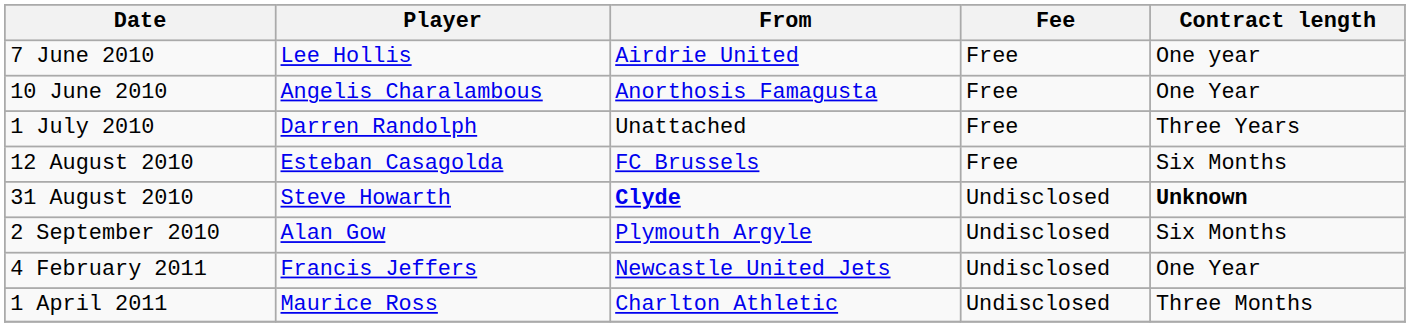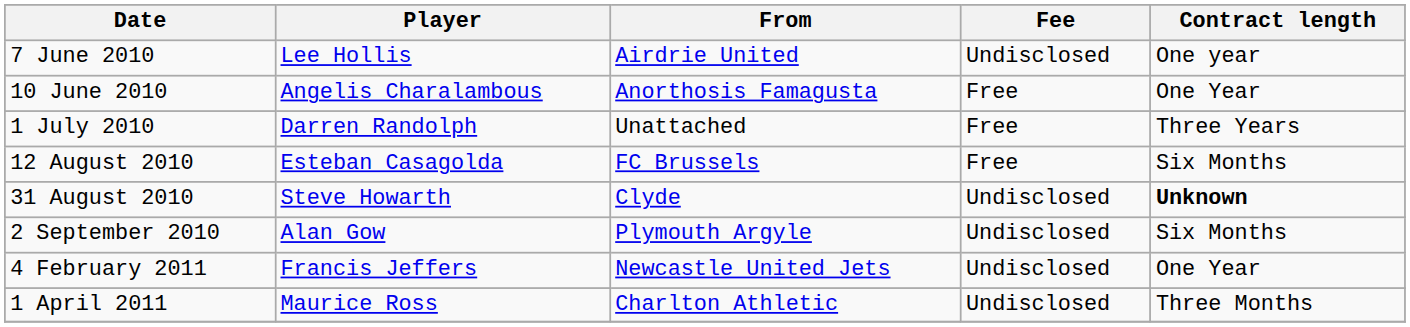7 June 2010 | Fee: Free -> Undisclosed
31 August 2010 | From: bold -> normal
